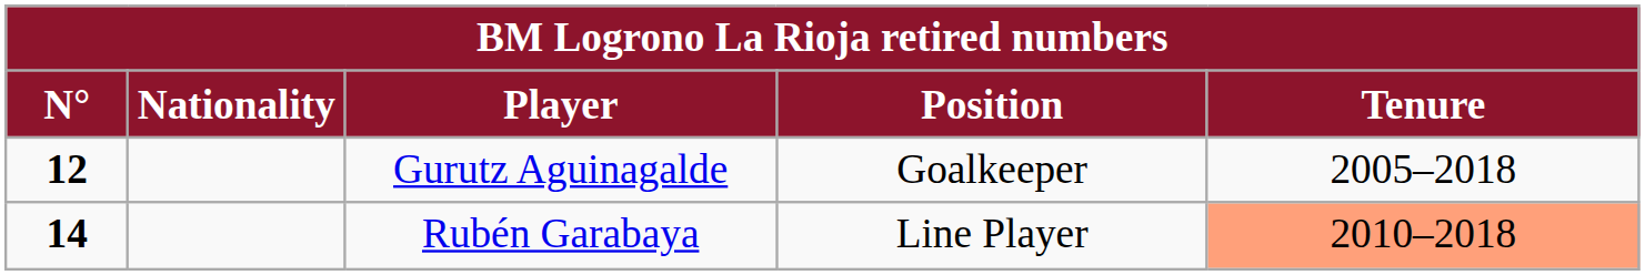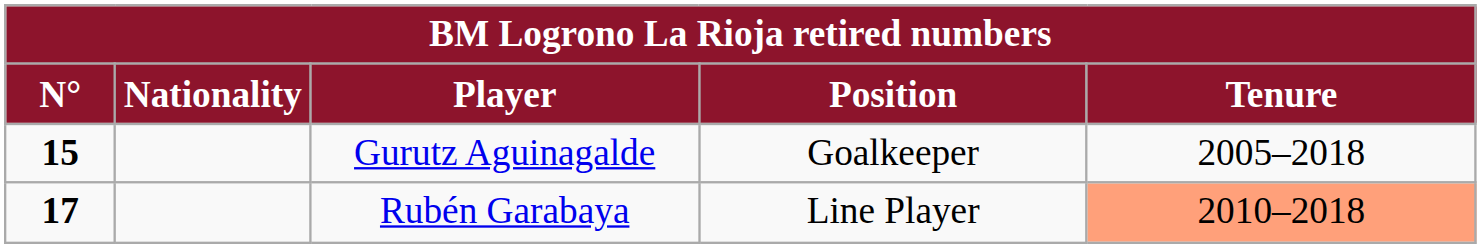Gurutz Aguinagalde | N°: 12 -> 15
Rubén Garabaya | N°: 14 -> 17
